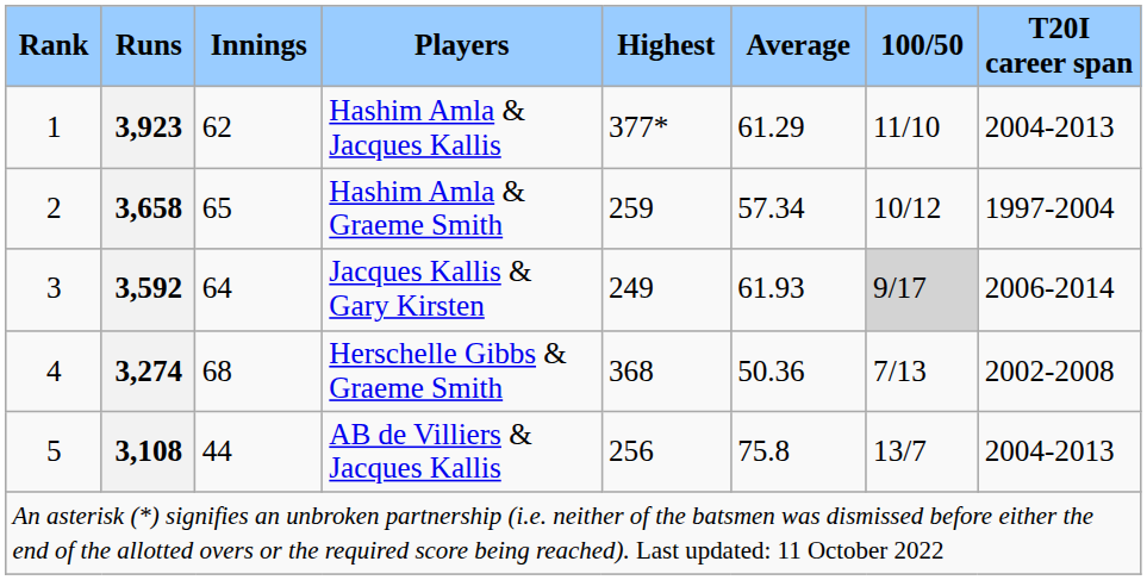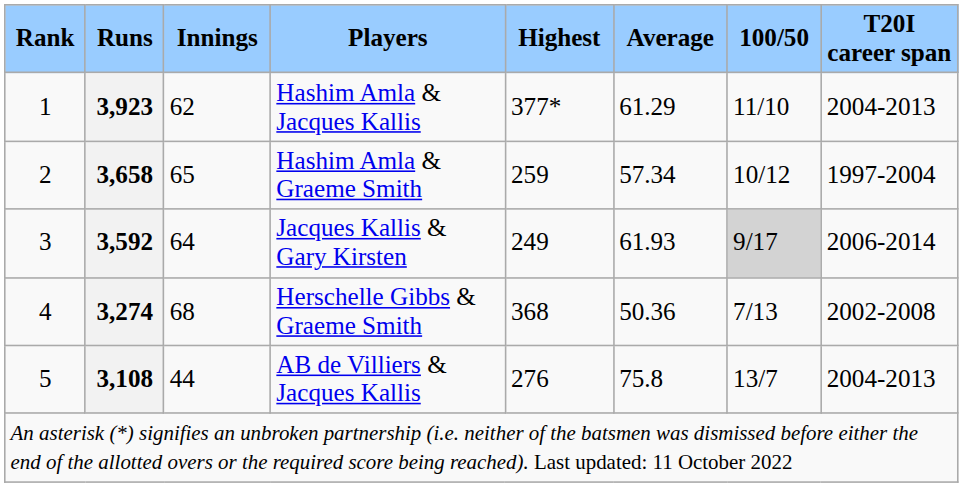AB de Villiers & Jacques Kallis | Highest: 256 -> 276
